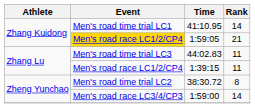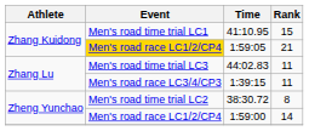41:10.95 | Rank: 14 -> 15
1:39:15 | Event: Men's road race LC1/2/CP4 -> Men's road race LC3/4/CP3
1:59:00 | Event: Men's road race LC3/4/CP3 -> Men's road race LC1/2/CP4
